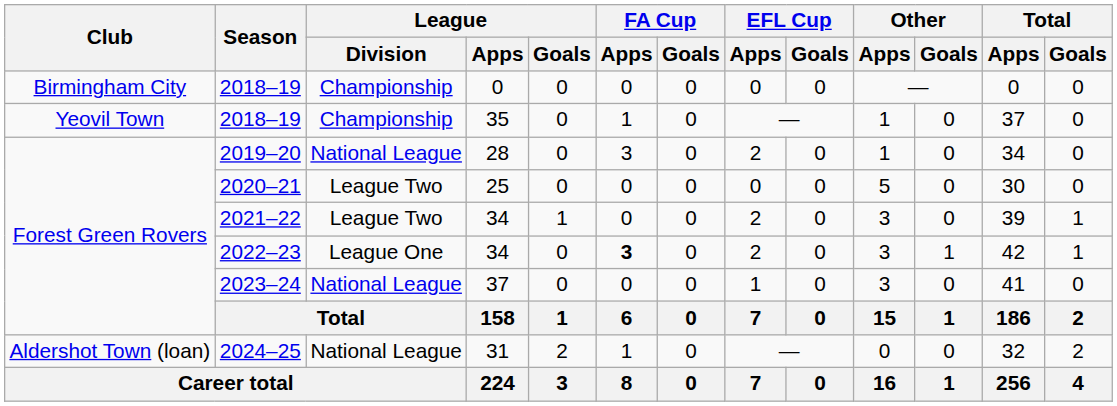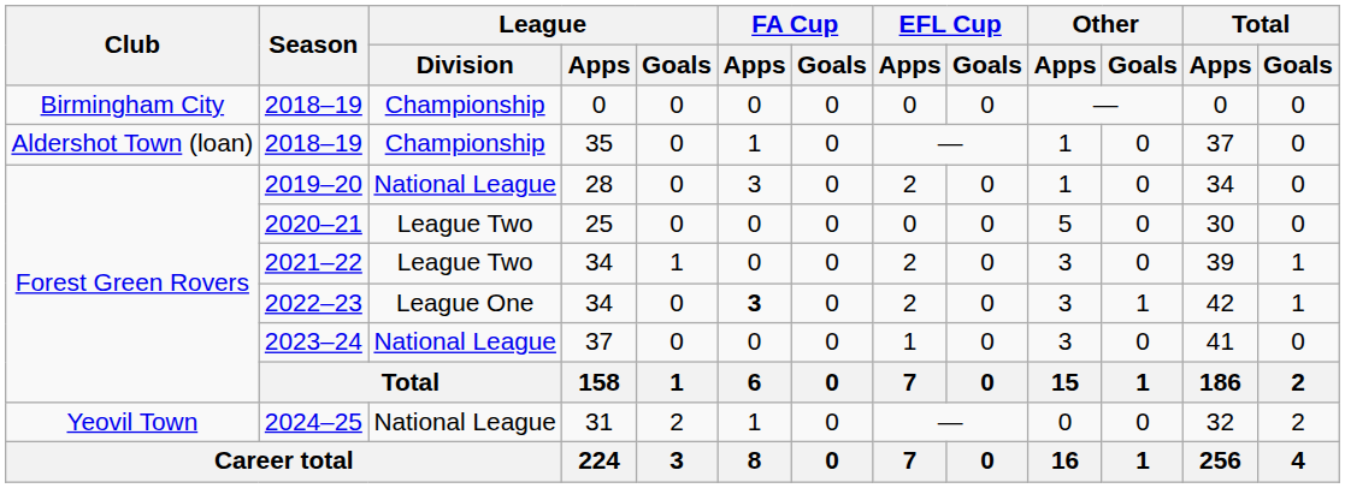2018–19 / 35 | Club: Yeovil Town -> Aldershot Town (loan)
2024–25 | Club: Aldershot Town (loan) -> Yeovil Town
